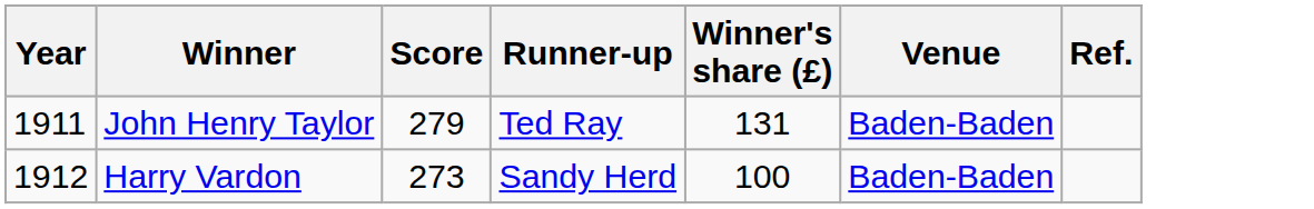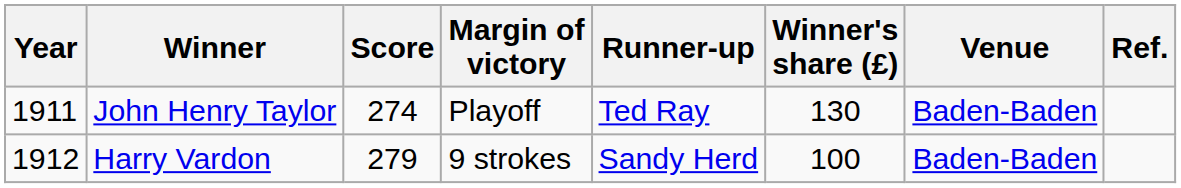+ column: Margin of victory | Playoff | 9 strokes
John Henry Taylor | Score: 279 -> 274
John Henry Taylor | Winner's share (£): 131 -> 130
Harry Vardon | Score: 273 -> 279
